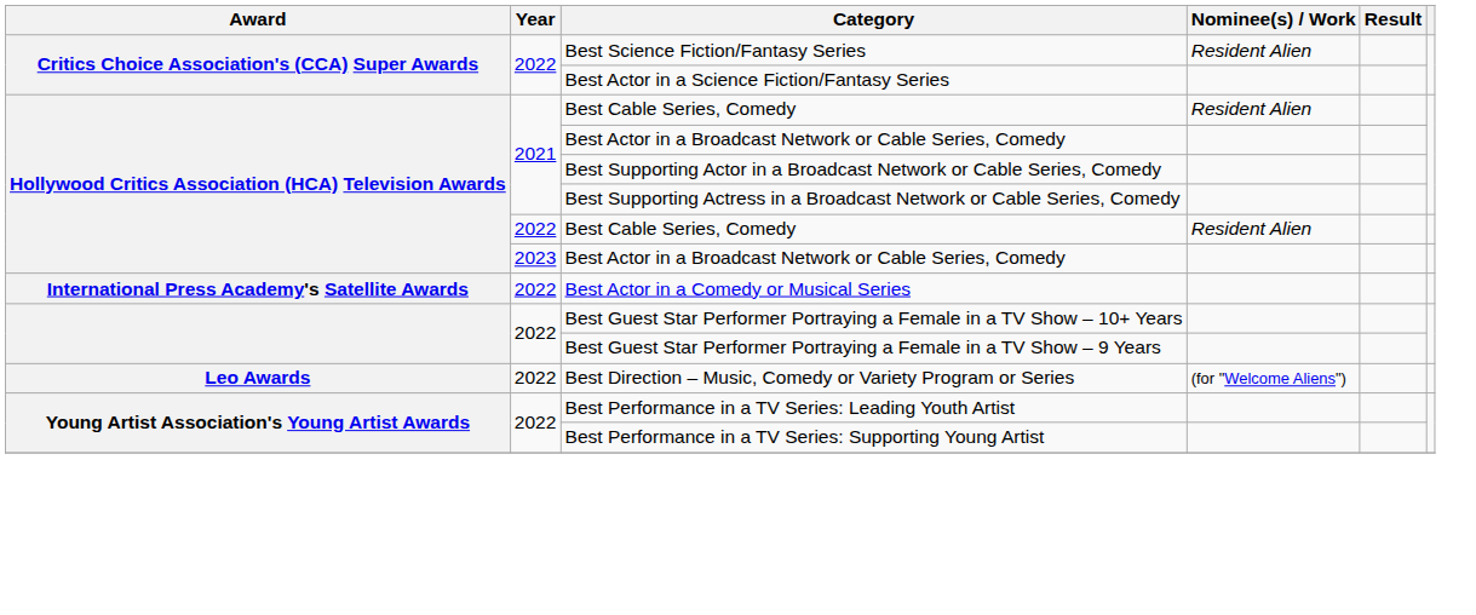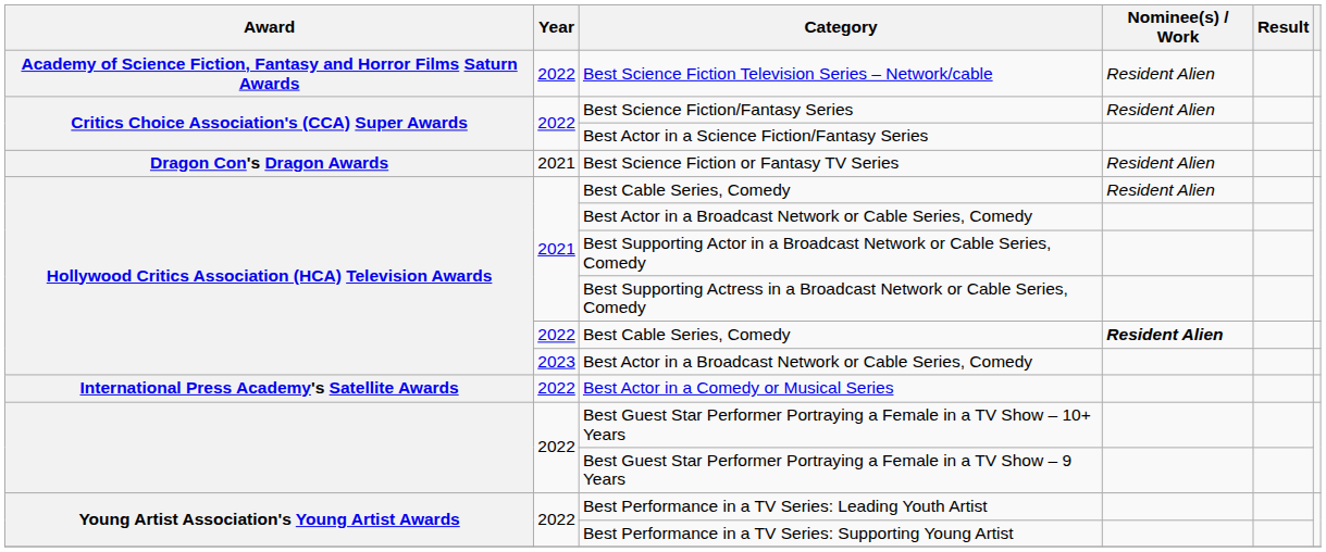+ row: Academy of Science Fiction, Fantasy and Horror Films Saturn Awards | 2022 | Best Science Fiction Television Series – Network/cable | Resident Alien
+ row: Dragon Con's Dragon Awards | 2021 | Best Science Fiction or Fantasy TV Series | Resident Alien
2022 / Best Cable Series, Comedy | Nominee(s) / Work: normal -> bold
- row: Leo Awards | 2022 | Best Direction – Music, Comedy or Variety Program or Series | (for "Welcome Aliens")
